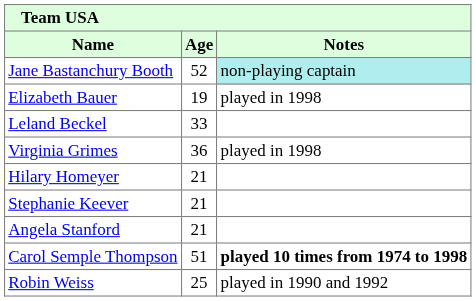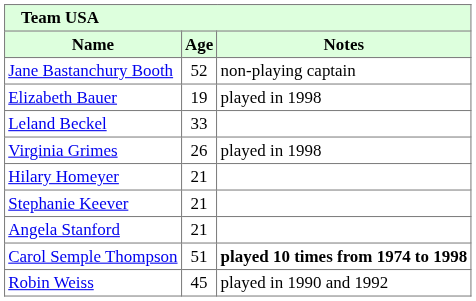Jane Bastanchury Booth | Notes: paleturquoise background -> no background
Virginia Grimes | Age: 36 -> 26
Robin Weiss | Age: 25 -> 45
